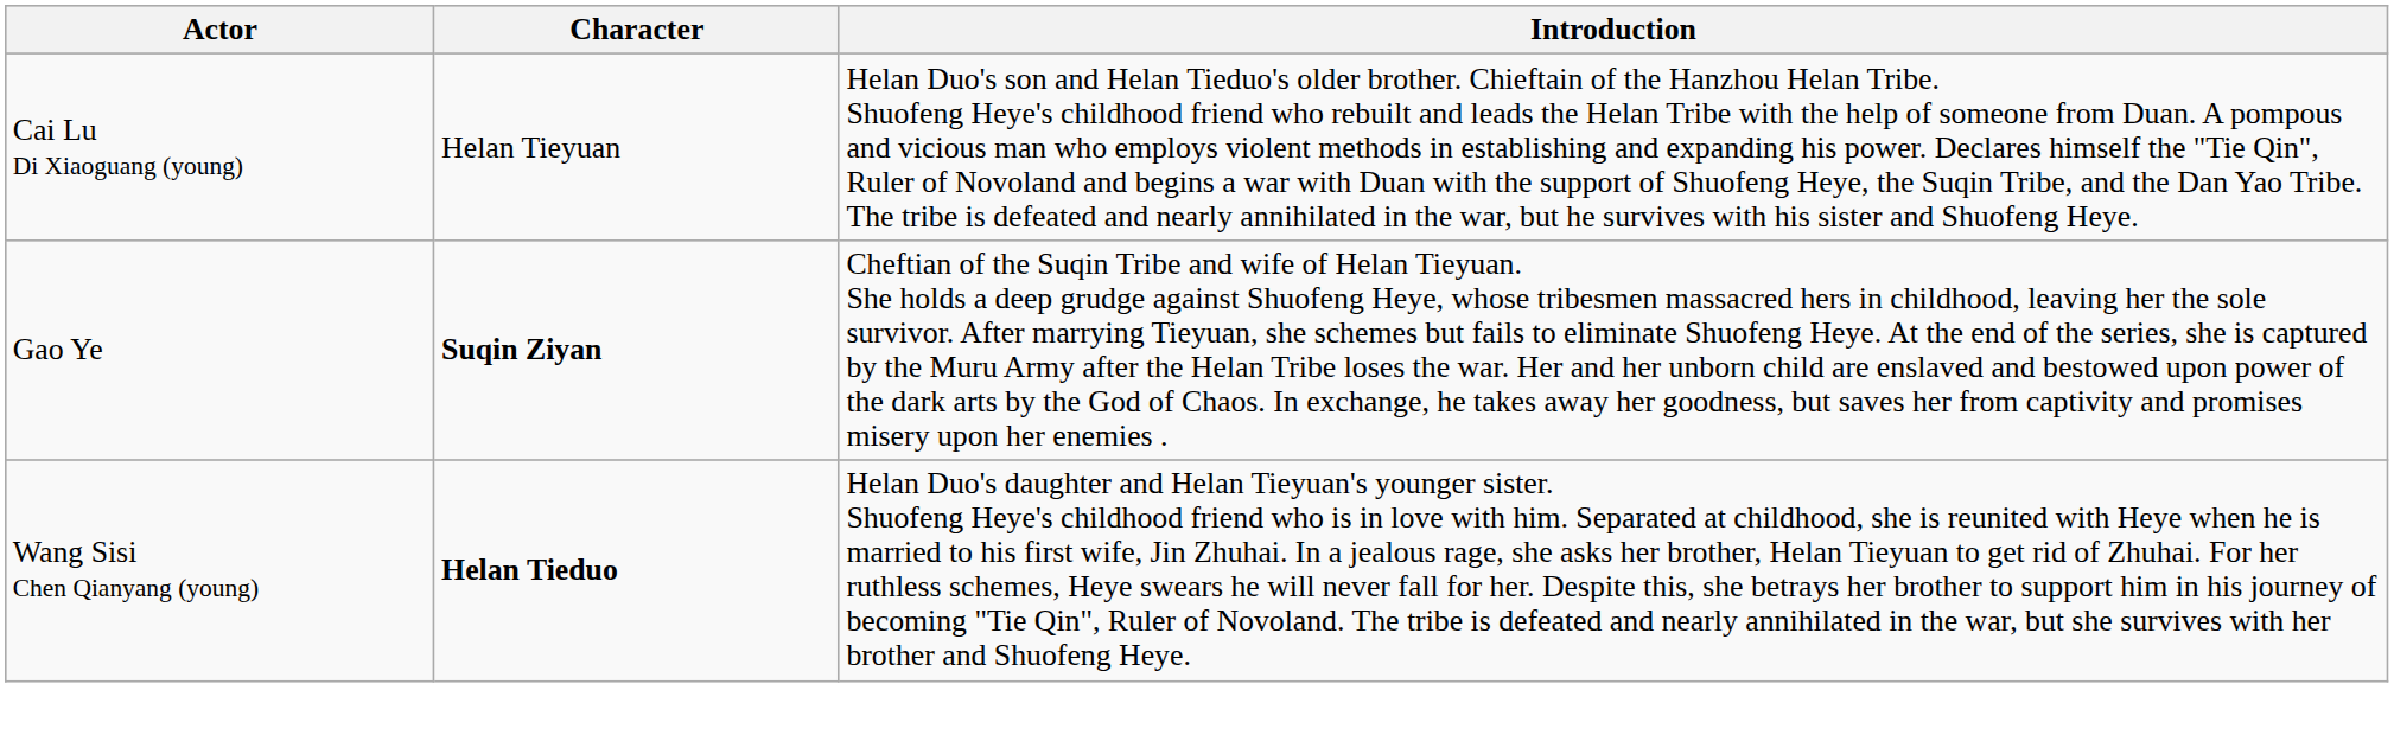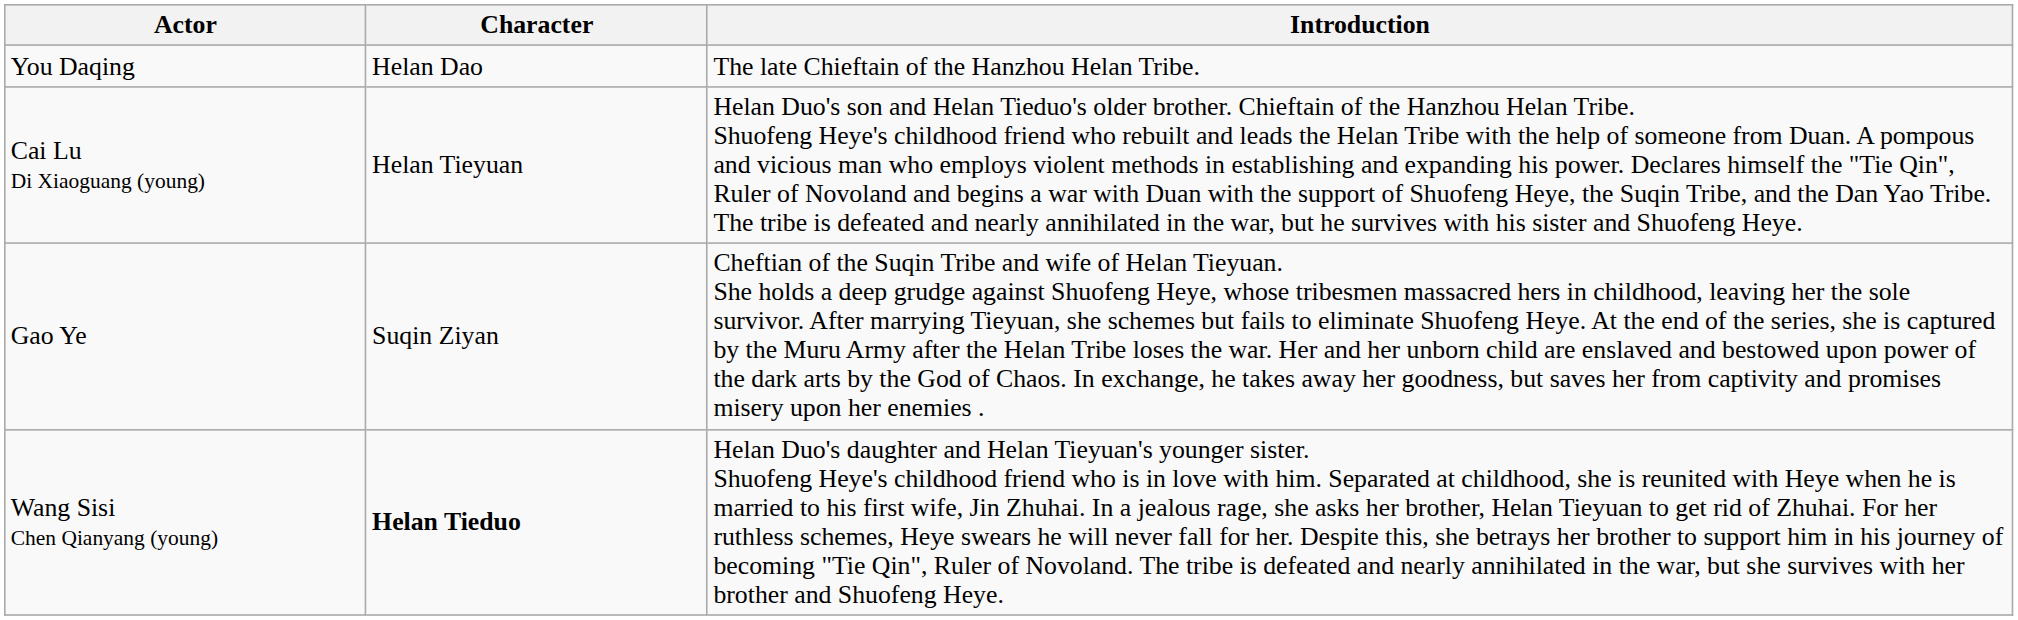+ row: You Daqing | Helan Dao | The late Chieftain of the Hanzhou Helan Tribe.
Gao Ye | Character: bold -> normal
